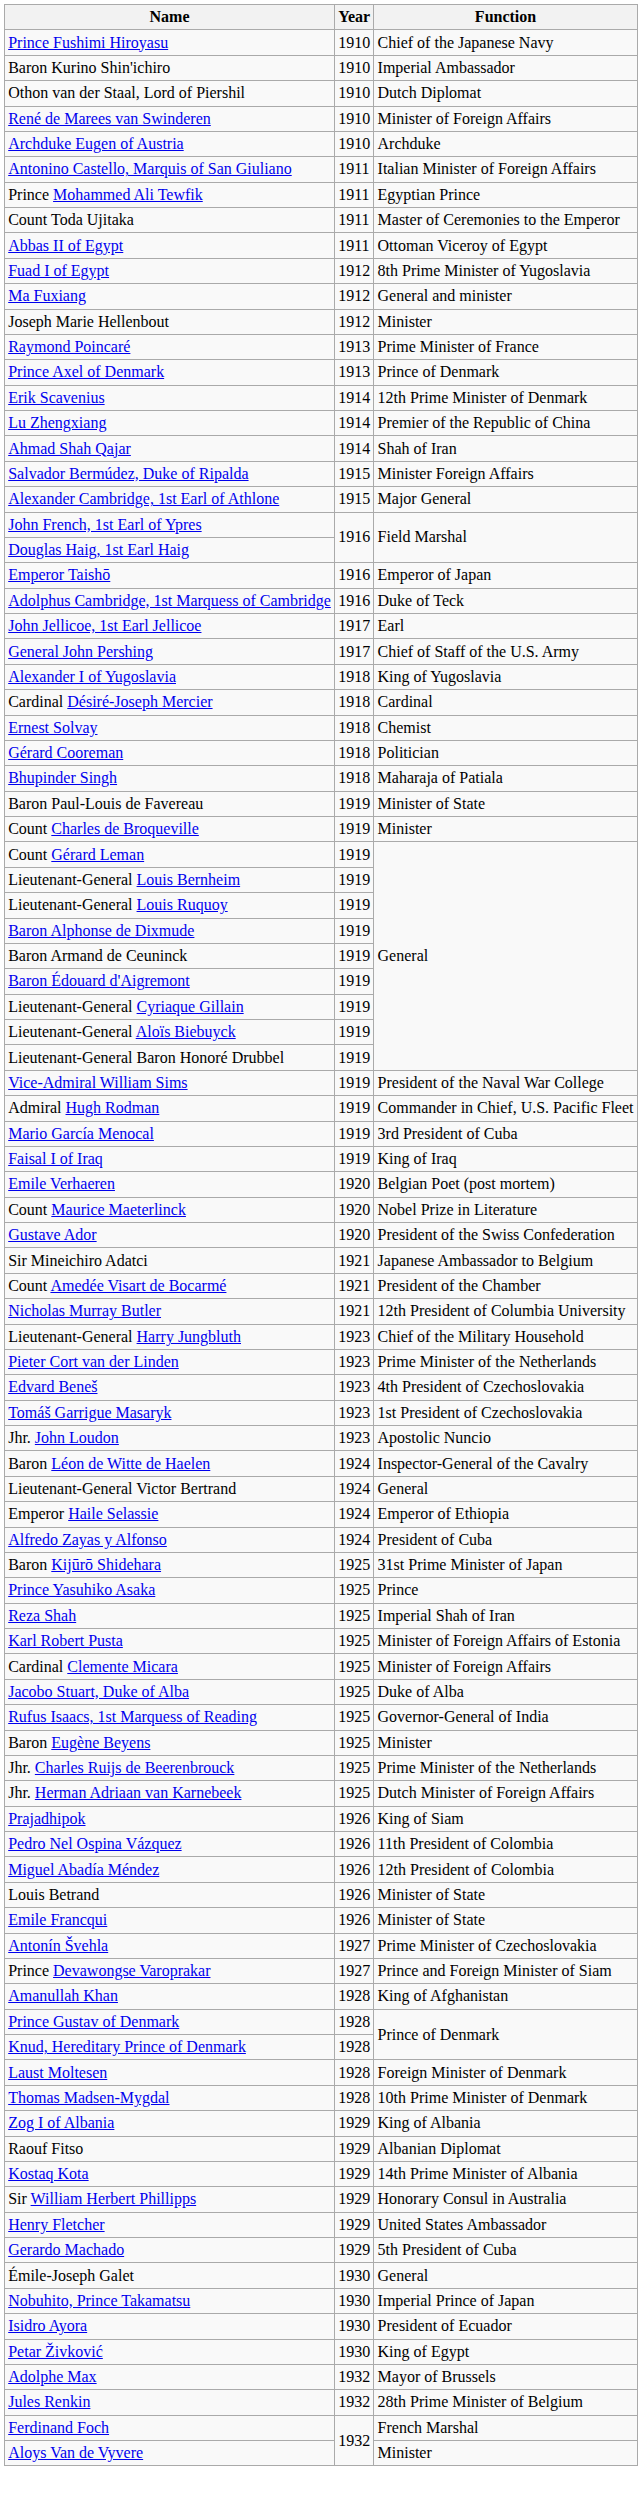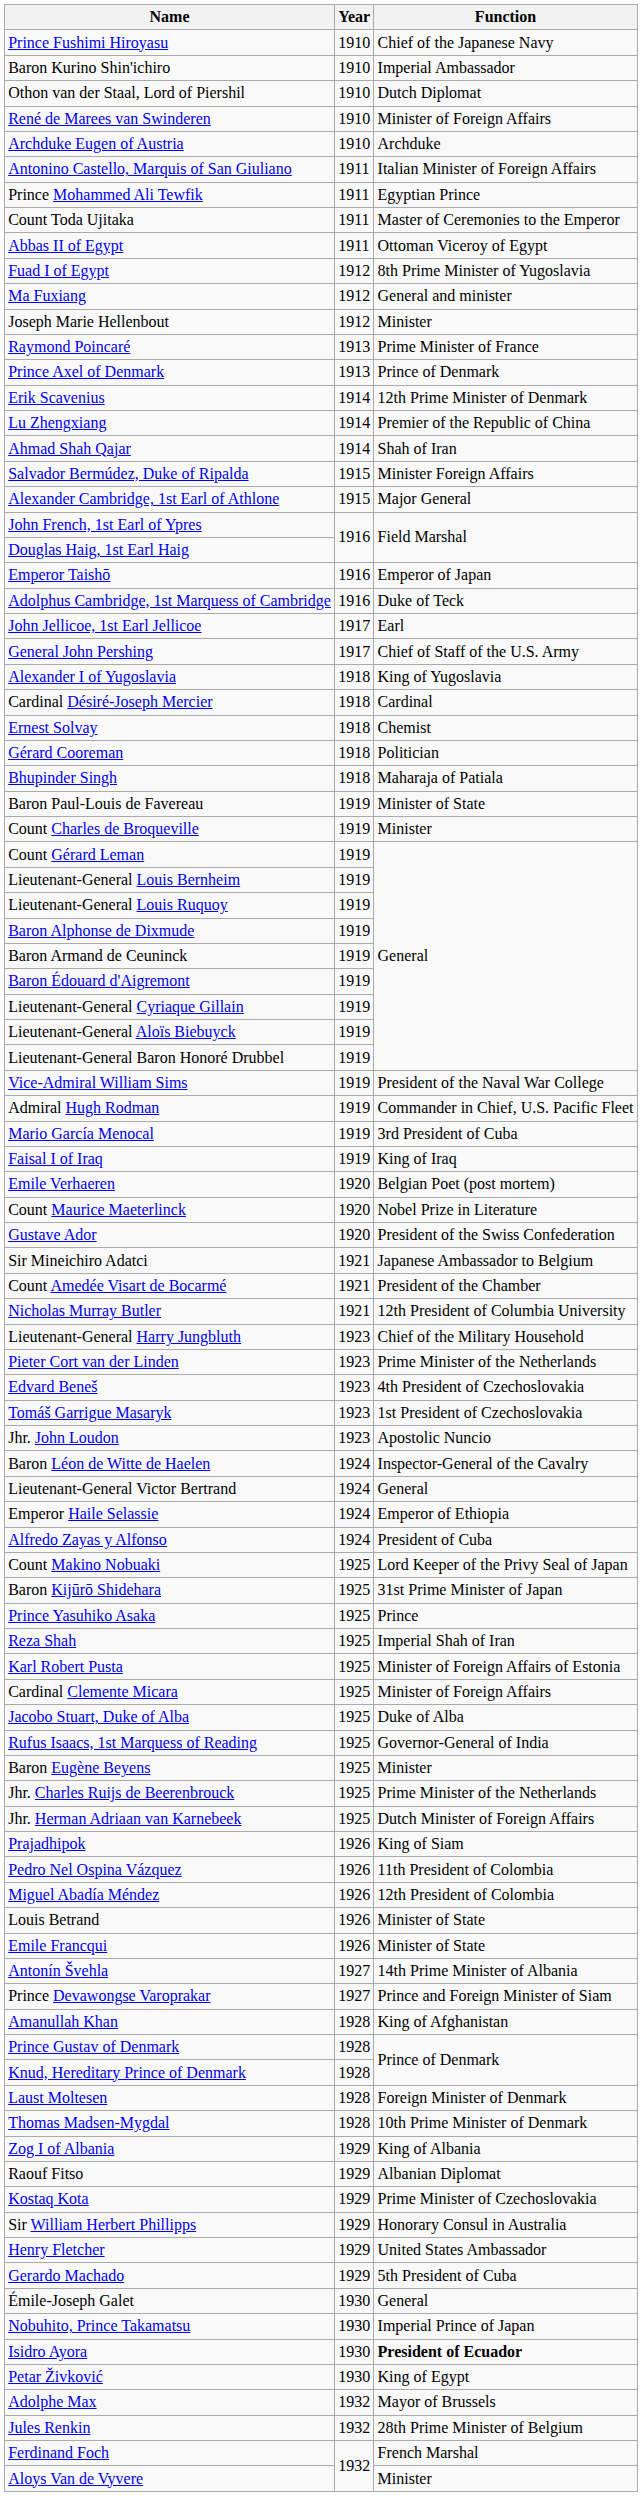+ row: Count Makino Nobuaki | 1925 | Lord Keeper of the Privy Seal of Japan
Antonín Švehla | Function: Prime Minister of Czechoslovakia -> 14th Prime Minister of Albania
Kostaq Kota | Function: 14th Prime Minister of Albania -> Prime Minister of Czechoslovakia
Isidro Ayora | Function: normal -> bold
